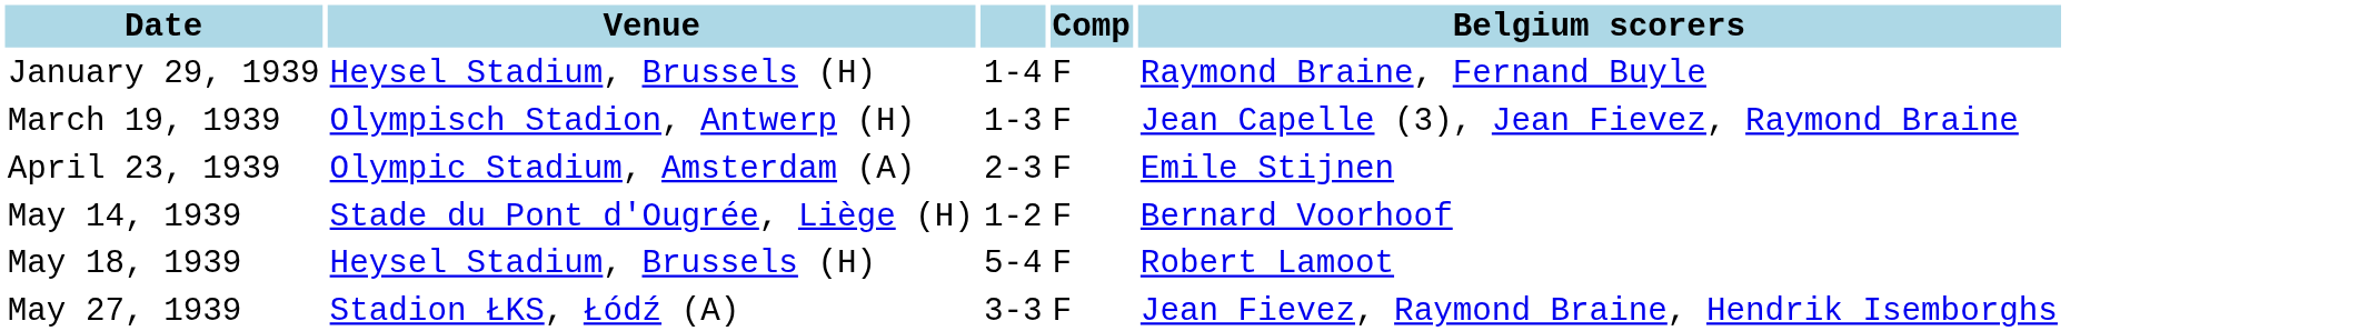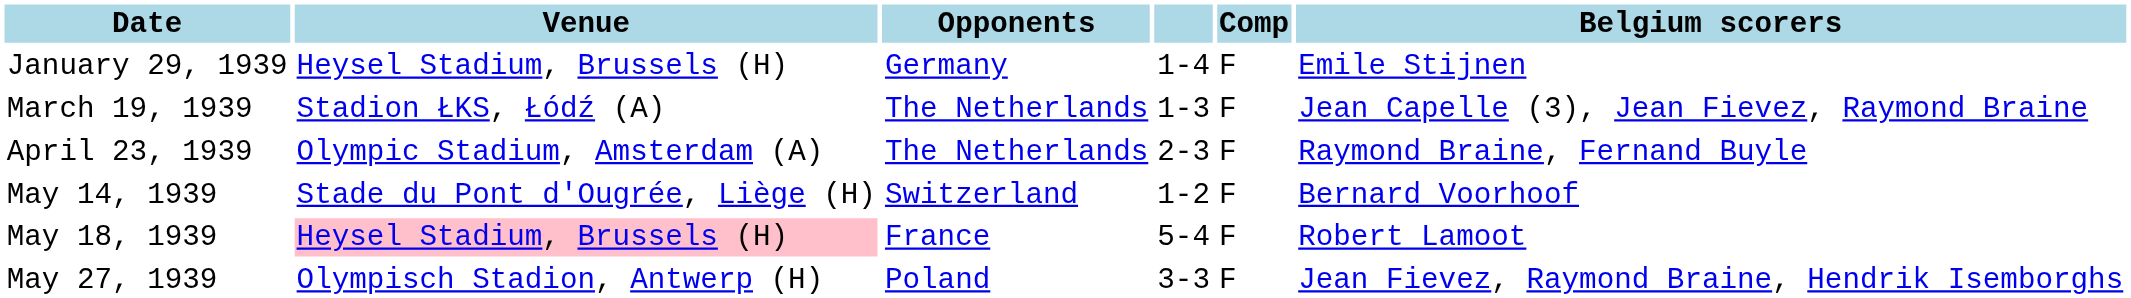+ column: Opponents | Germany | The Netherlands | The Netherlands | Switzerland | France | Poland
January 29, 1939 | Belgium scorers: Raymond Braine, Fernand Buyle -> Emile Stijnen
March 19, 1939 | Venue: Olympisch Stadion, Antwerp (H) -> Stadion ŁKS, Łódź (A)
April 23, 1939 | Belgium scorers: Emile Stijnen -> Raymond Braine, Fernand Buyle
May 18, 1939 | Venue: no background -> pink background
May 27, 1939 | Venue: Stadion ŁKS, Łódź (A) -> Olympisch Stadion, Antwerp (H)
